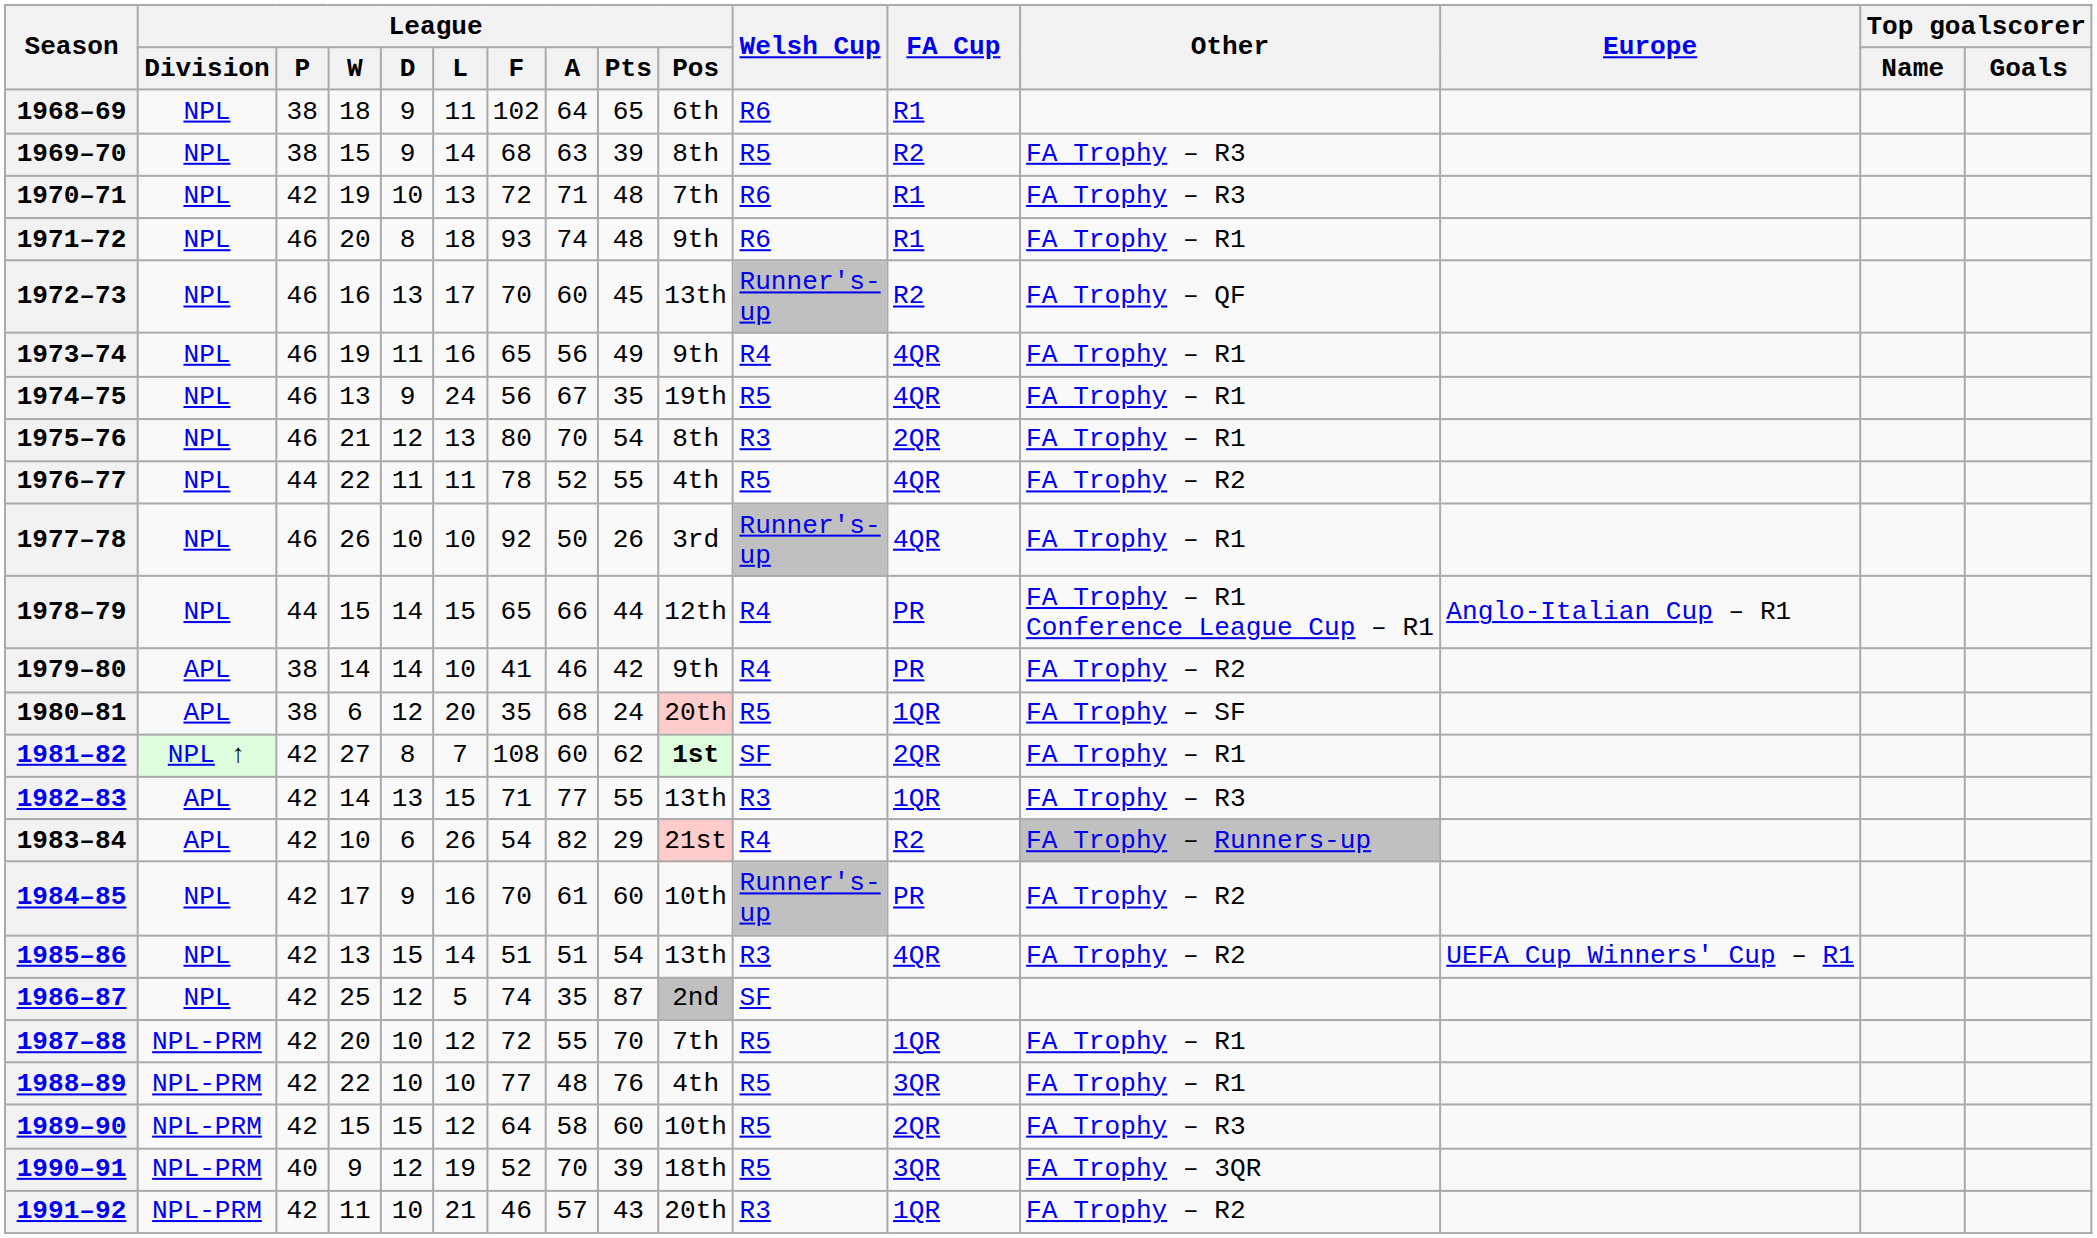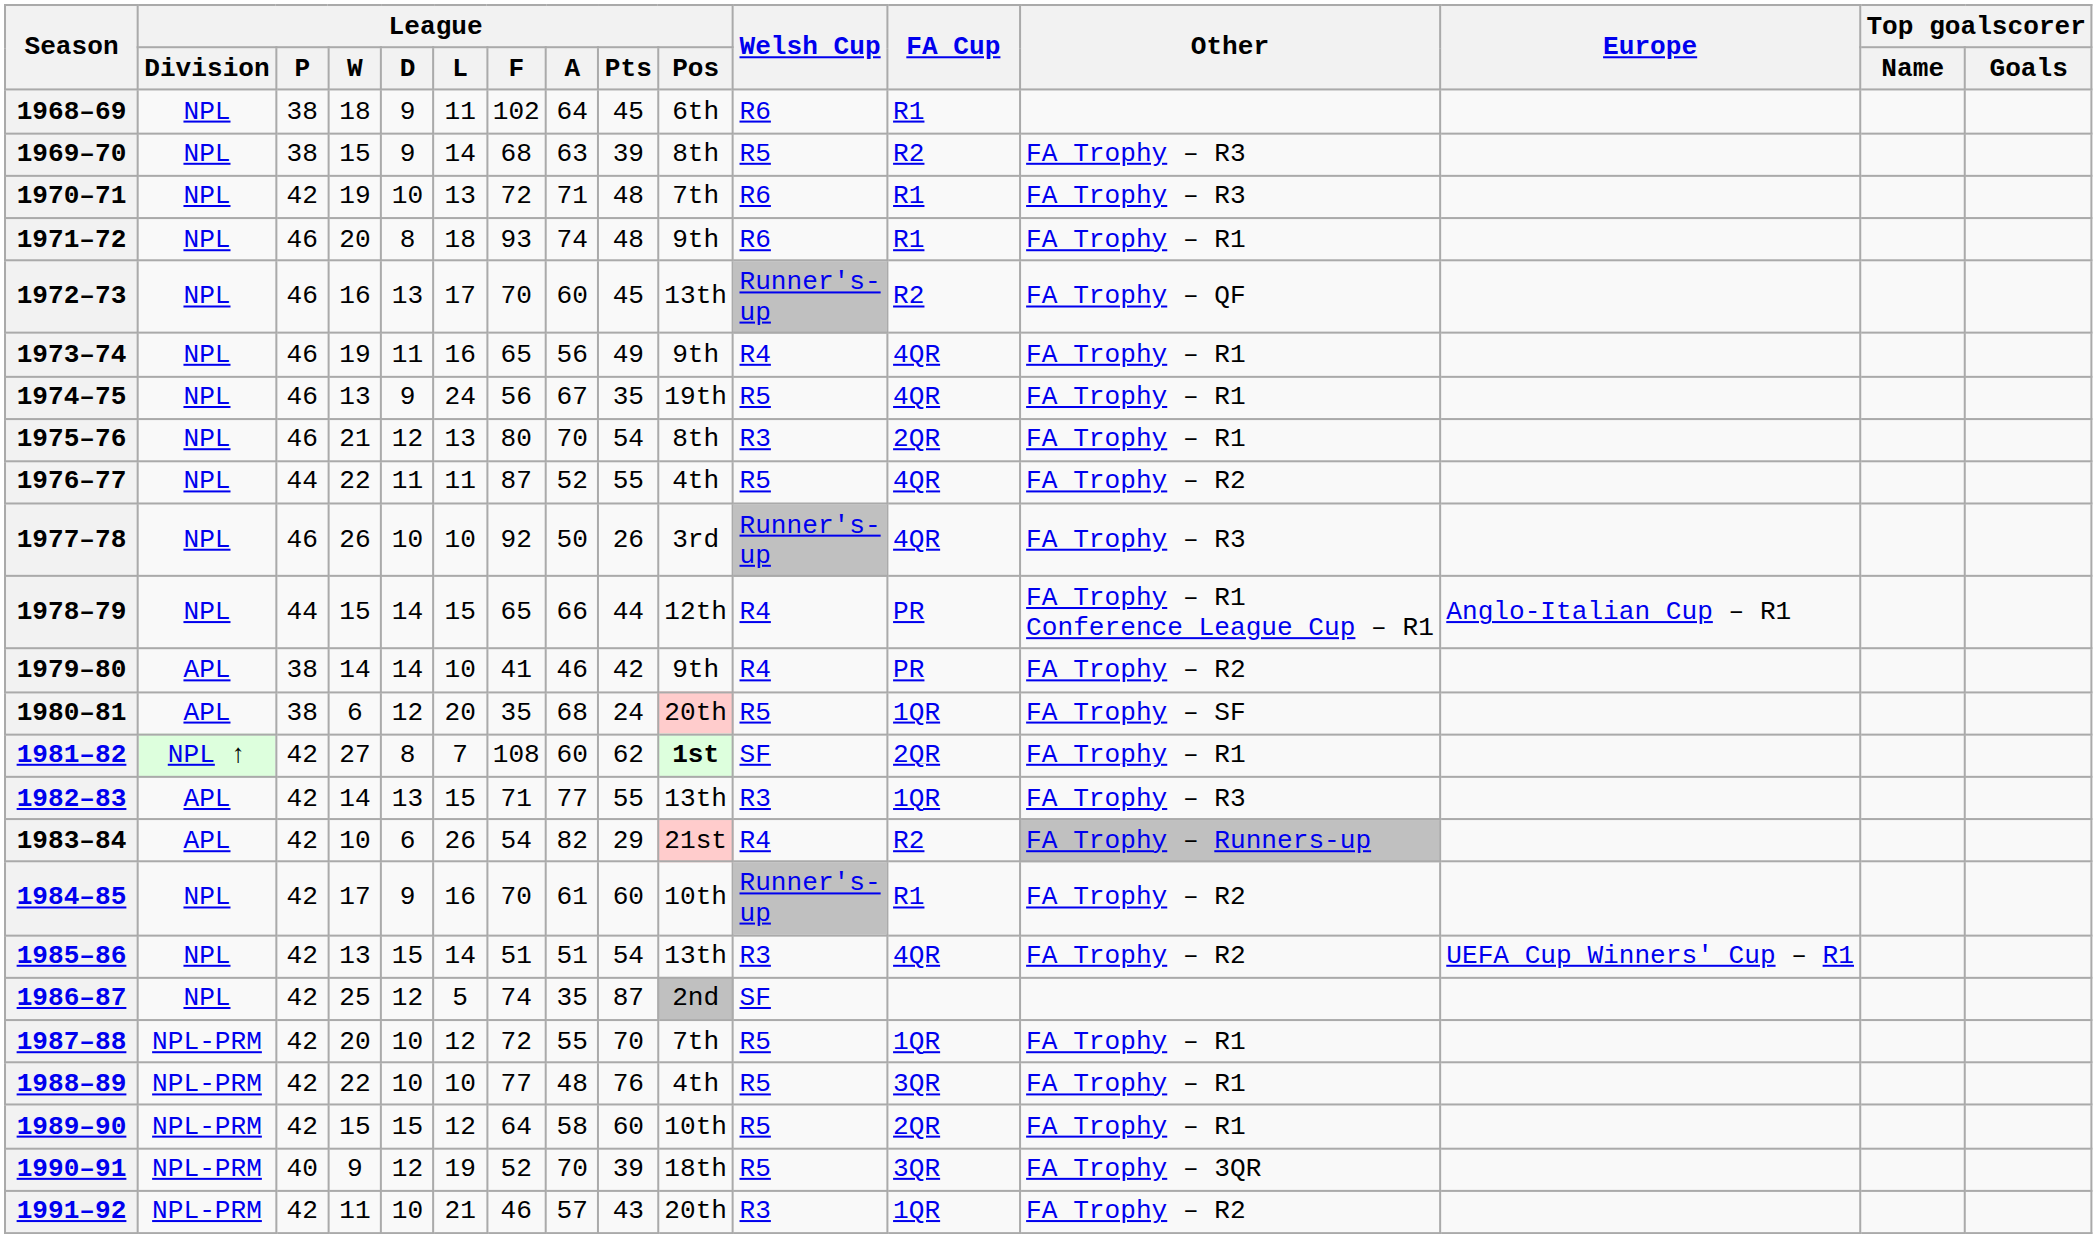1968–69 | League / Pts: 65 -> 45
1976–77 | League / F: 78 -> 87
1977–78 | Other: FA Trophy – R1 -> FA Trophy – R3
1984–85 | FA Cup: PR -> R1
1989–90 | Other: FA Trophy – R3 -> FA Trophy – R1
